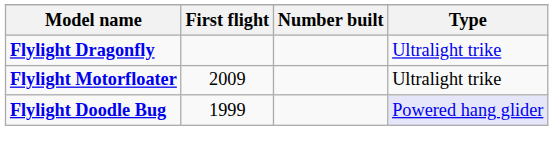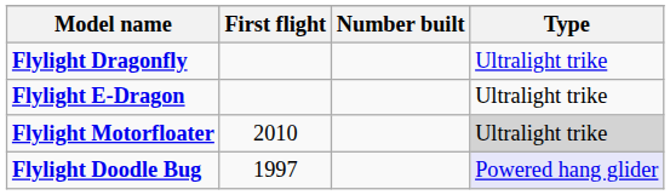+ row: Flylight E-Dragon | Ultralight trike
Flylight Motorfloater | First flight: 2009 -> 2010
Flylight Motorfloater | Type: no background -> lightgrey background
Flylight Doodle Bug | First flight: 1999 -> 1997
